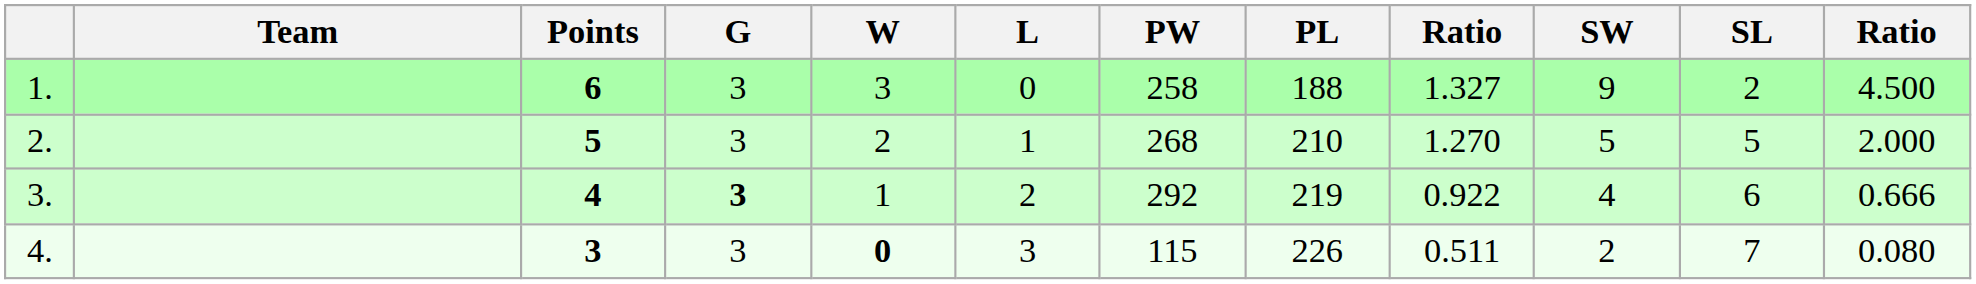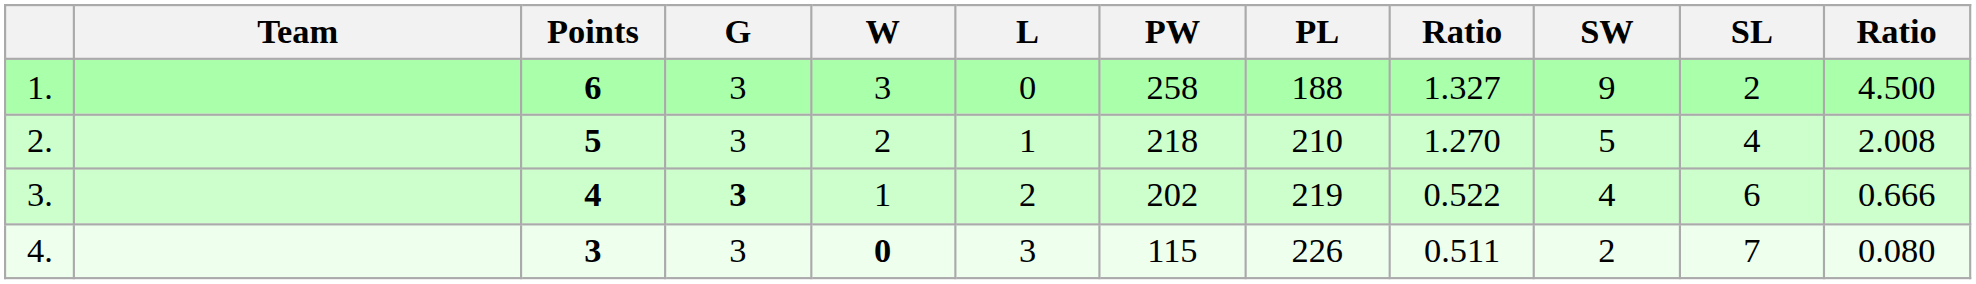2. | PW: 268 -> 218
2. | SL: 5 -> 4
2. | column 12: 2.000 -> 2.008
3. | PW: 292 -> 202
3. | column 9: 0.922 -> 0.522
